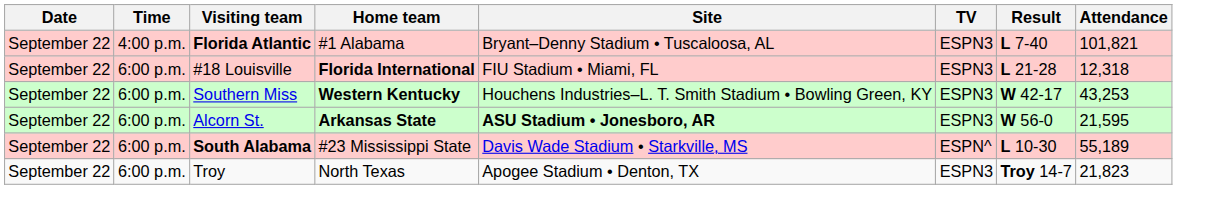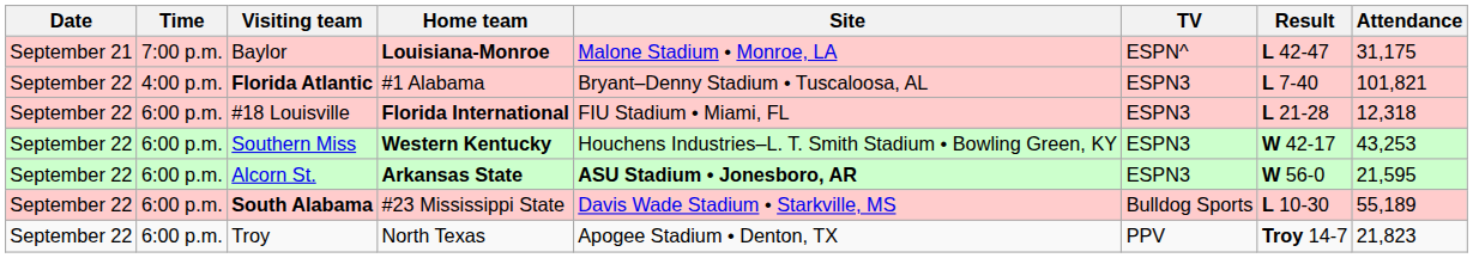+ row: September 21 | 7:00 p.m. | Baylor | Louisiana-Monroe | Malone Stadium • Monroe, LA | ESPN^ | L 42-47 | 31,175
South Alabama | TV: ESPN^ -> Bulldog Sports
Troy | TV: ESPN3 -> PPV
